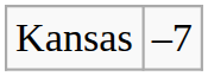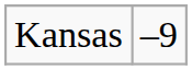Kansas | column 2: –7 -> –9
